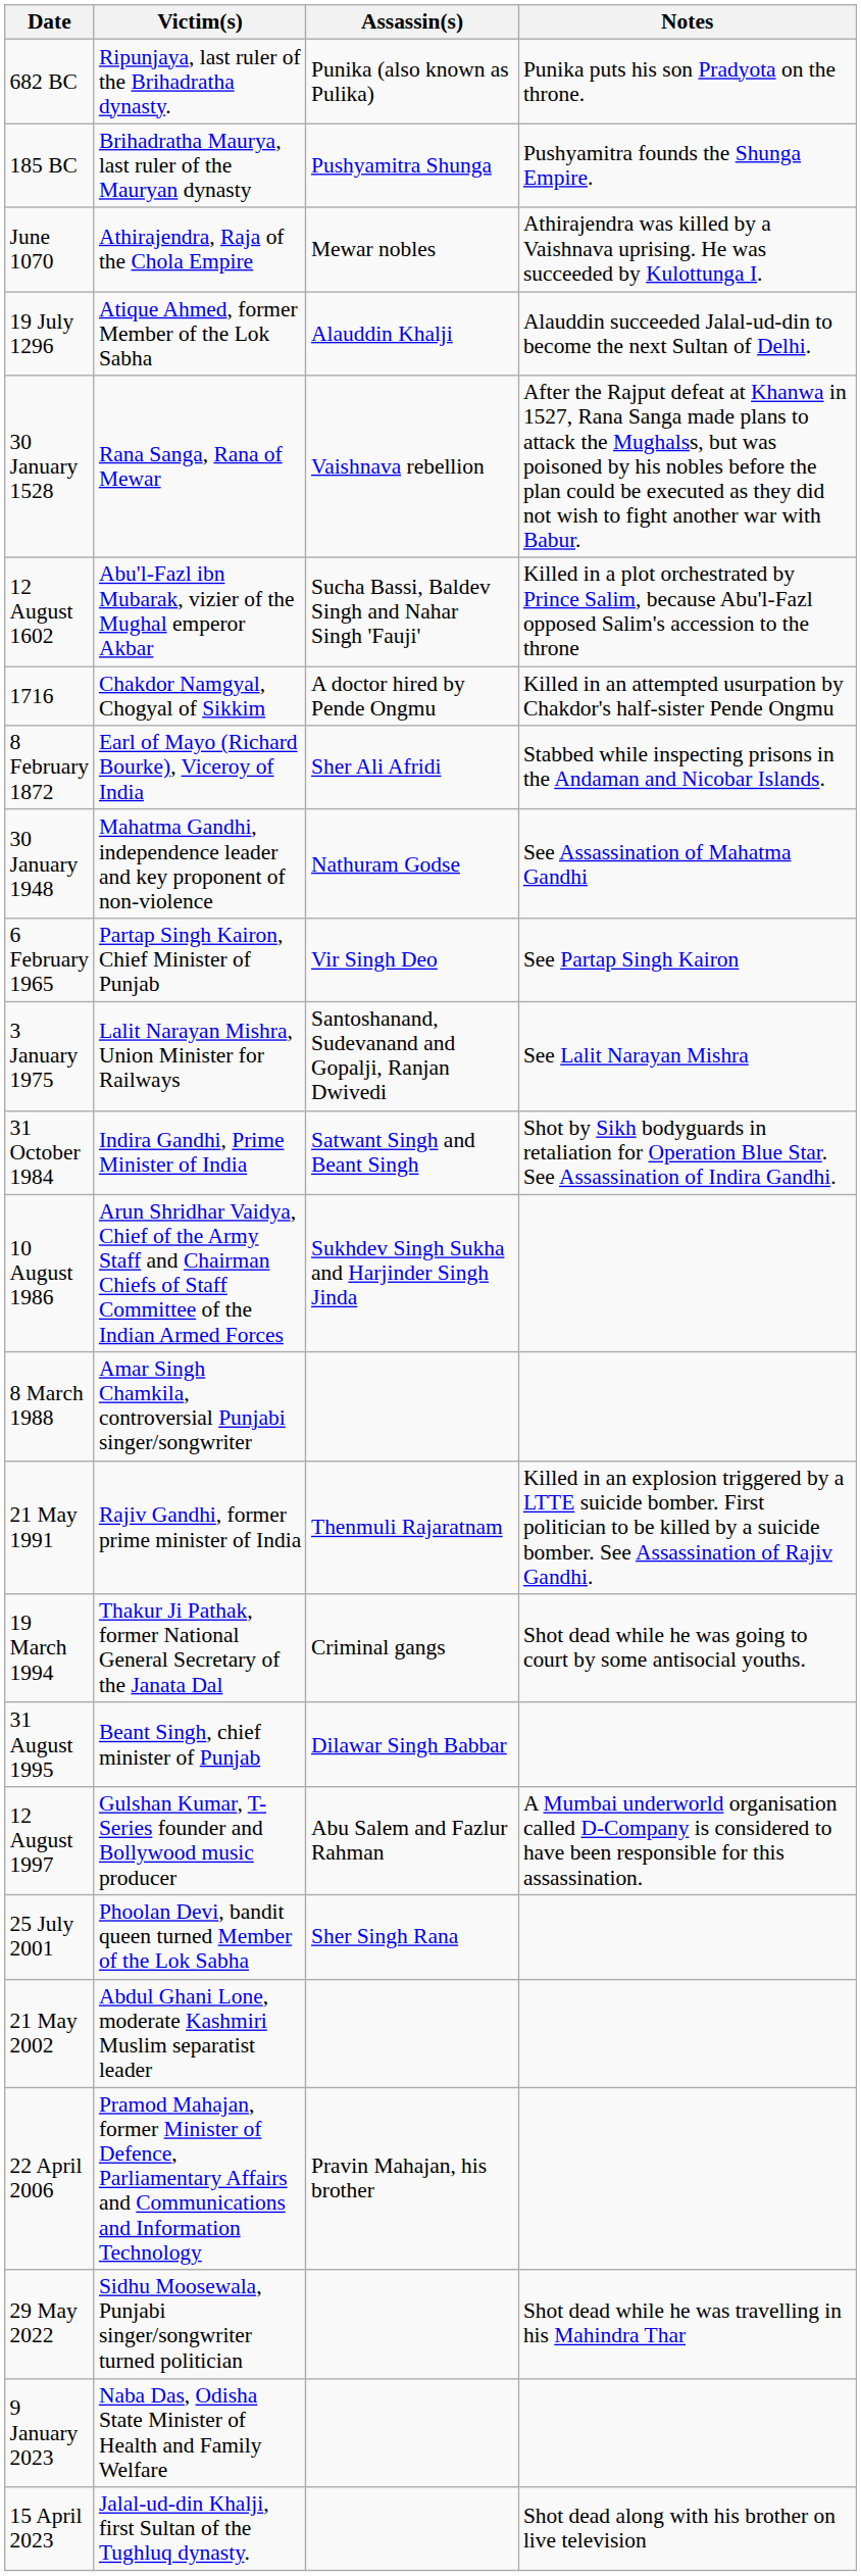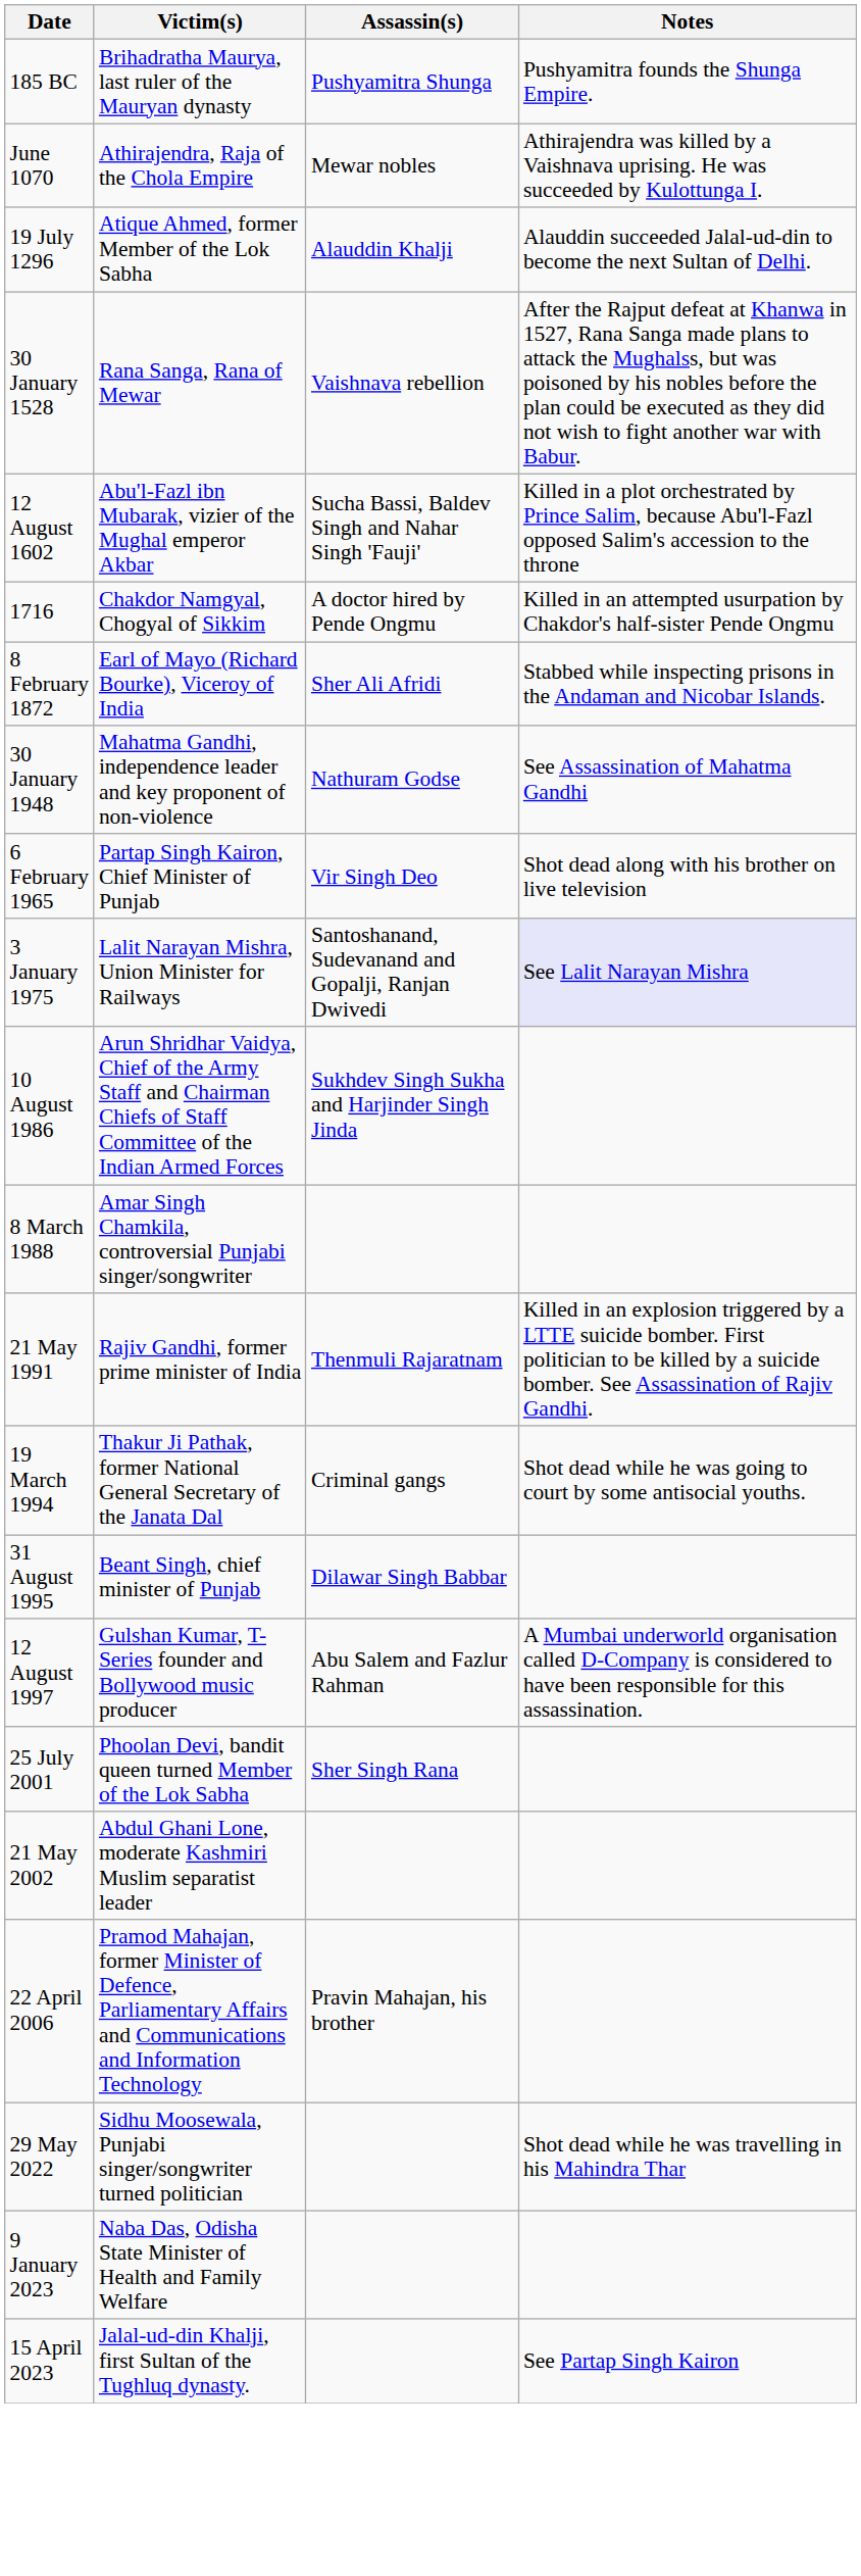- row: 682 BC | Ripunjaya, last ruler of the Brihadratha dynasty. | Punika (also known as Pulika) | Punika puts his son Pradyota on the throne.
6 February 1965 | Notes: See Partap Singh Kairon -> Shot dead along with his brother on live television
3 January 1975 | Notes: no background -> lavender background
- row: 31 October 1984 | Indira Gandhi, Prime Minister of India | Satwant Singh and Beant Singh | Shot by Sikh bodyguards in retaliation for Operation Blue Star. See Assassination of Indira Gandhi.
15 April 2023 | Notes: Shot dead along with his brother on live television -> See Partap Singh Kairon
